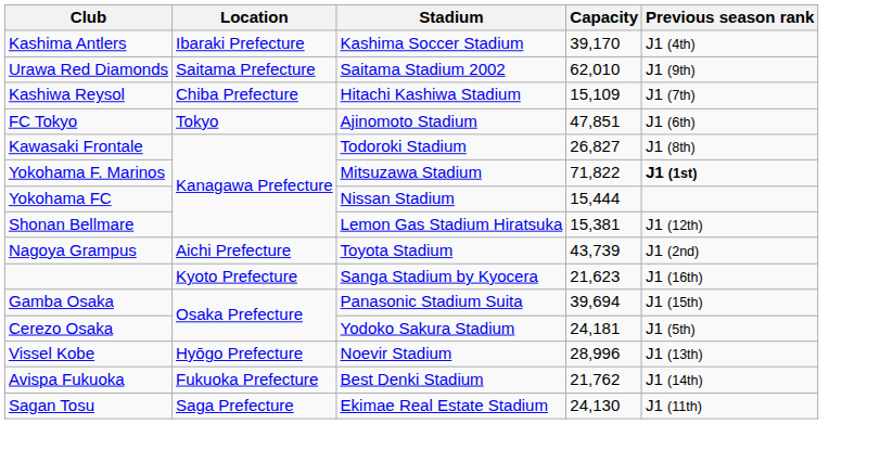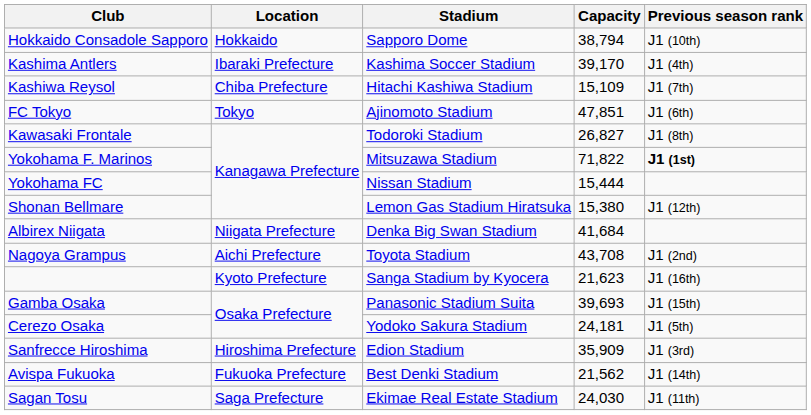+ row: Hokkaido Consadole Sapporo | Hokkaido | Sapporo Dome | 38,794 | J1 (10th)
- row: Urawa Red Diamonds | Saitama Prefecture | Saitama Stadium 2002 | 62,010 | J1 (9th)
Shonan Bellmare | Capacity: 15,381 -> 15,380
+ row: Albirex Niigata | Niigata Prefecture | Denka Big Swan Stadium | 41,684
Nagoya Grampus | Capacity: 43,739 -> 43,708
Gamba Osaka | Capacity: 39,694 -> 39,693
- row: Vissel Kobe | Hyōgo Prefecture | Noevir Stadium | 28,996 | J1 (13th)
+ row: Sanfrecce Hiroshima | Hiroshima Prefecture | Edion Stadium | 35,909 | J1 (3rd)
Avispa Fukuoka | Capacity: 21,762 -> 21,562
Sagan Tosu | Capacity: 24,130 -> 24,030
